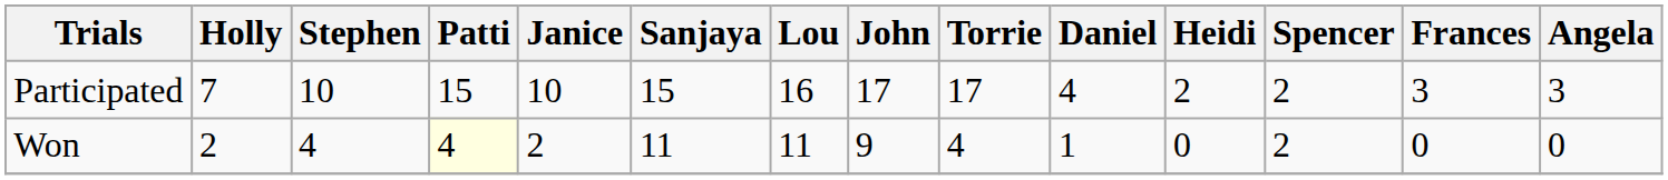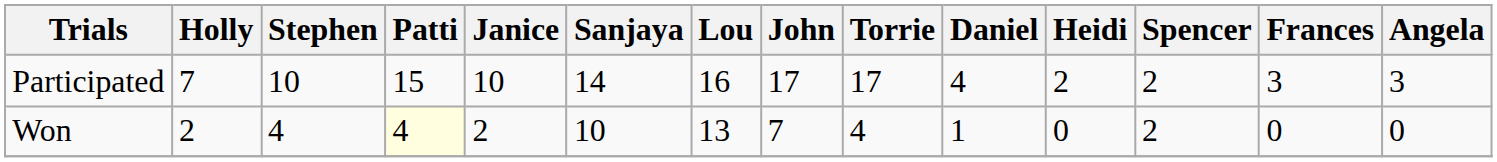Participated | Sanjaya: 15 -> 14
Won | Sanjaya: 11 -> 10
Won | Lou: 11 -> 13
Won | John: 9 -> 7
